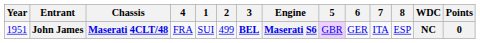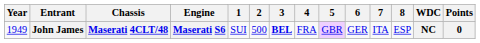columns swapped: Engine <-> 4
John James | Year: 1951 -> 1949
John James | 2: 499 -> 500
